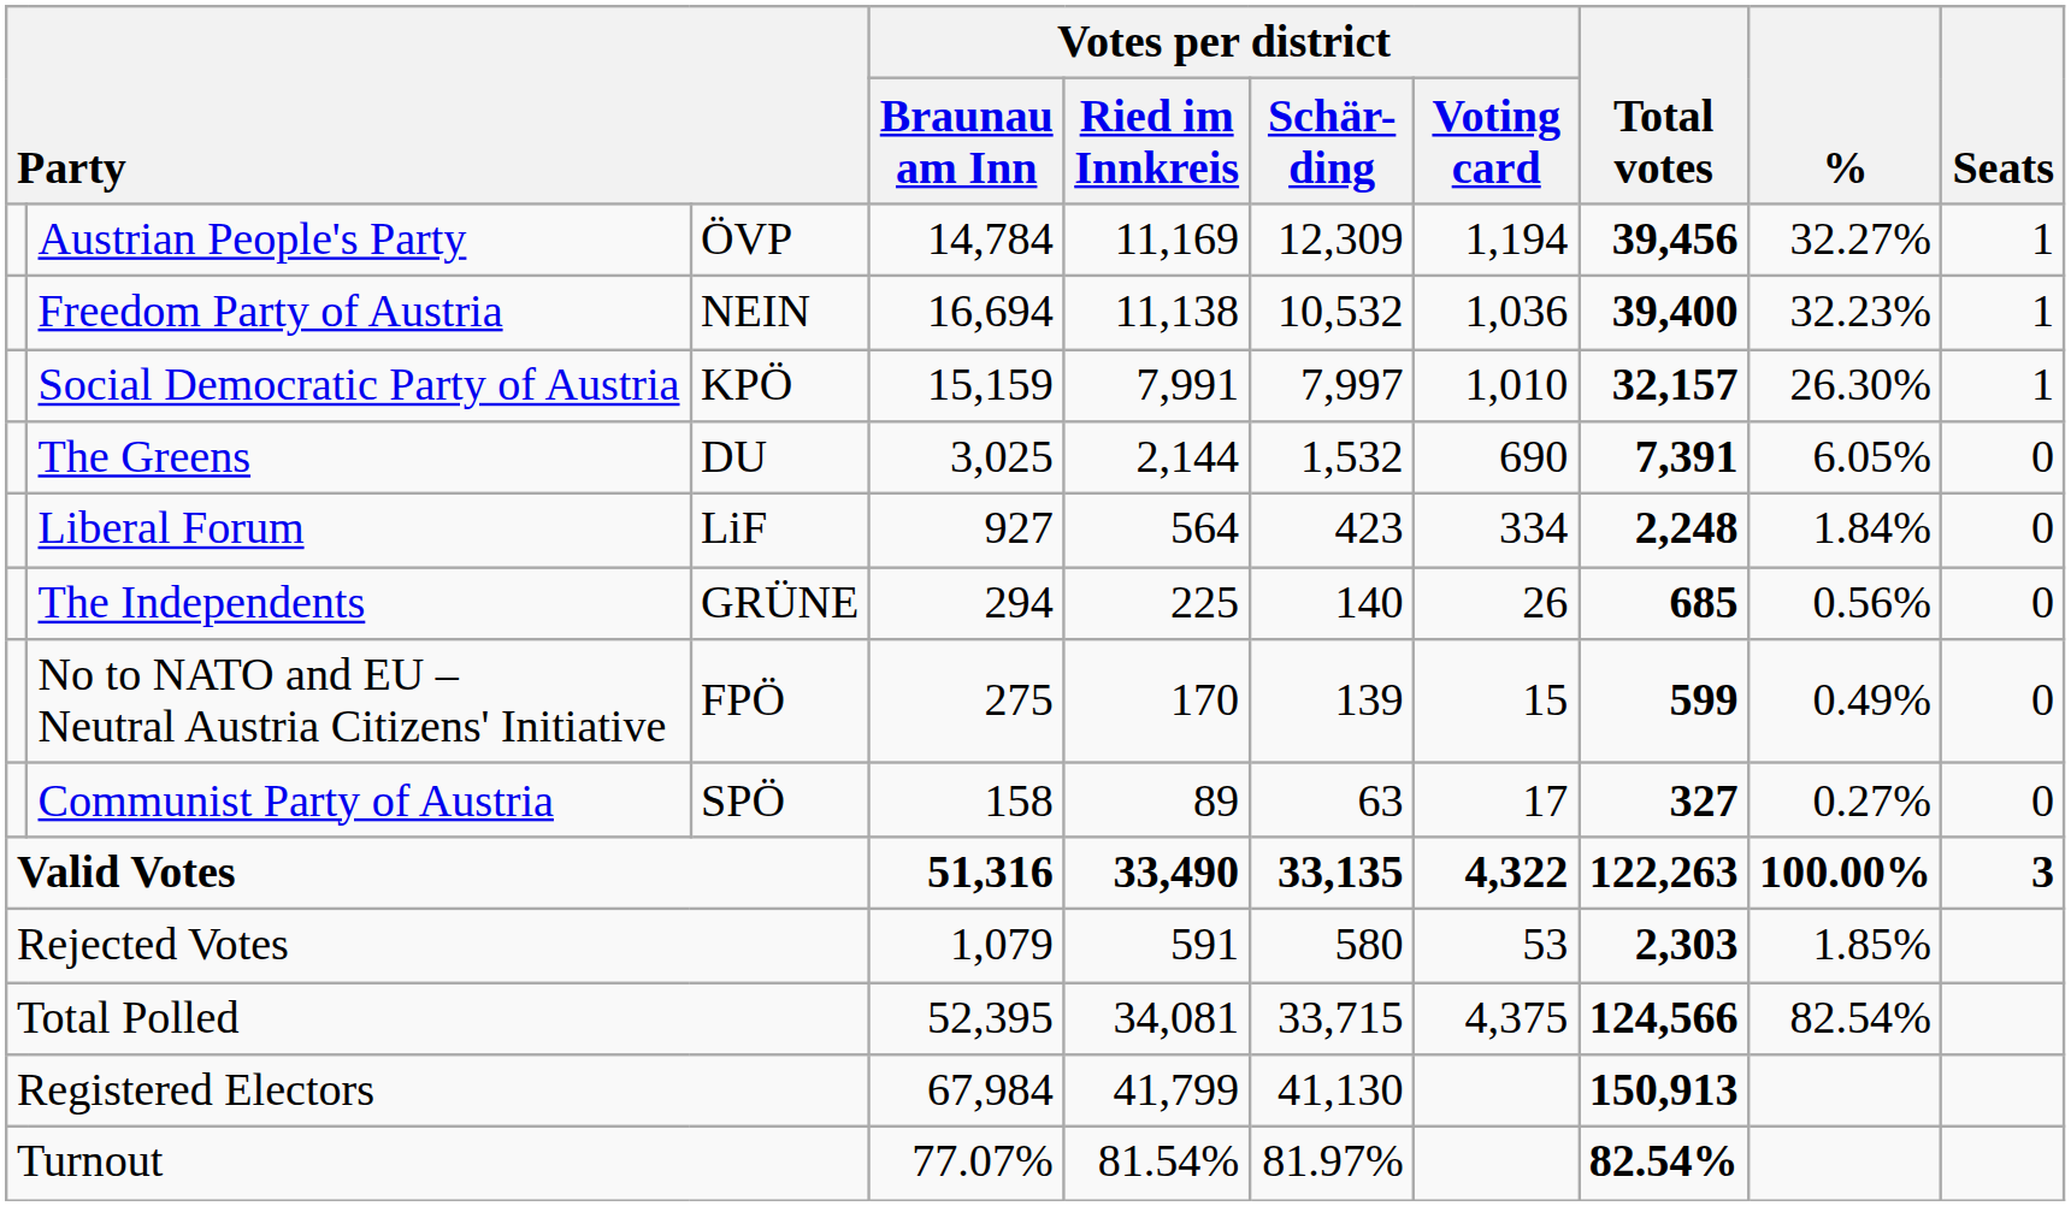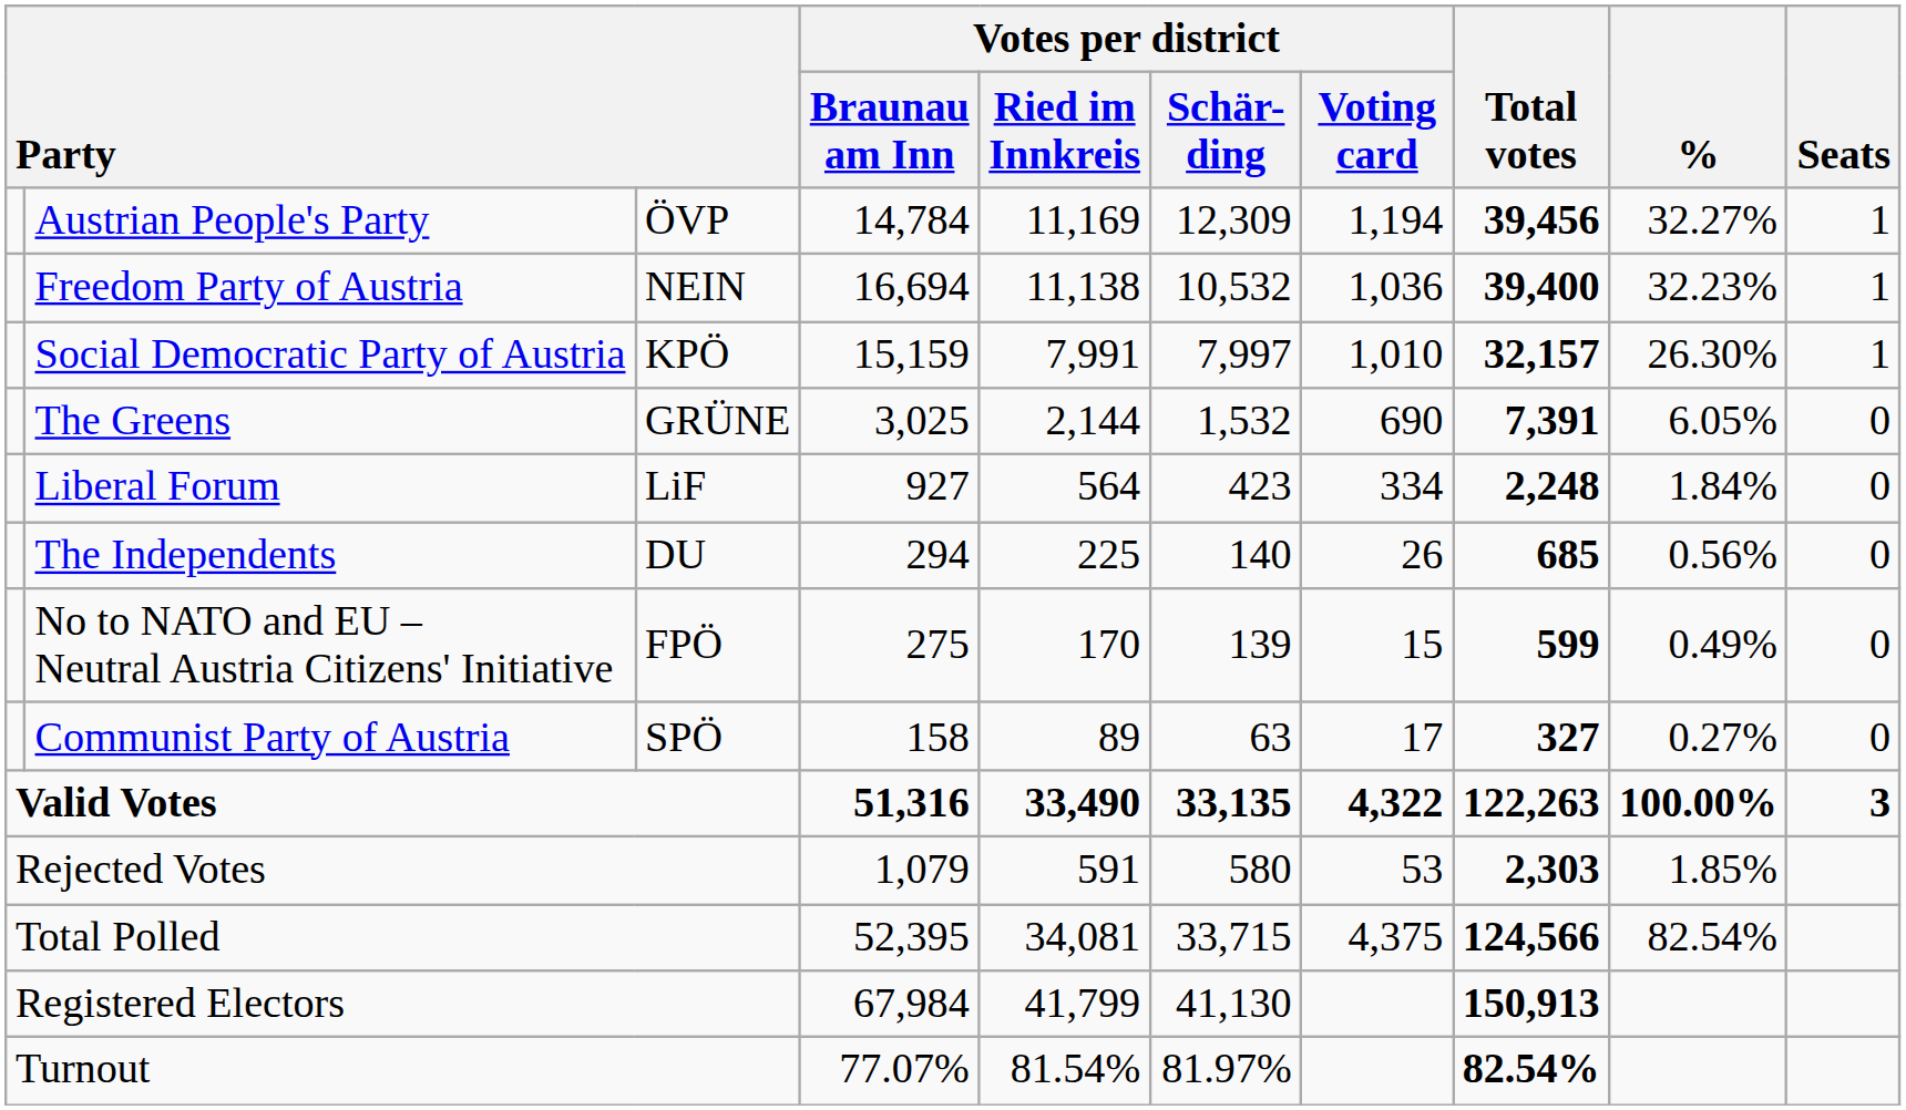The Greens | column 3: DU -> GRÜNE
The Independents | column 3: GRÜNE -> DU
